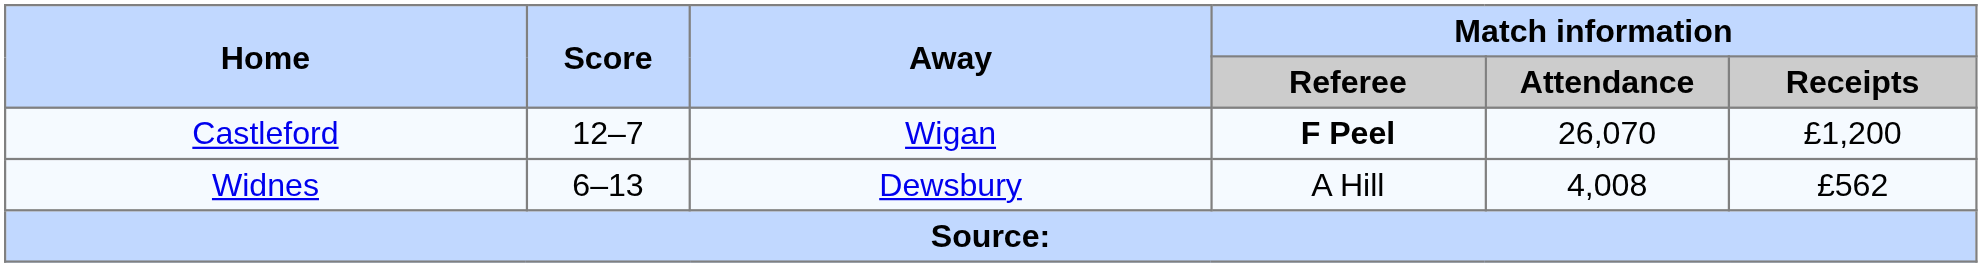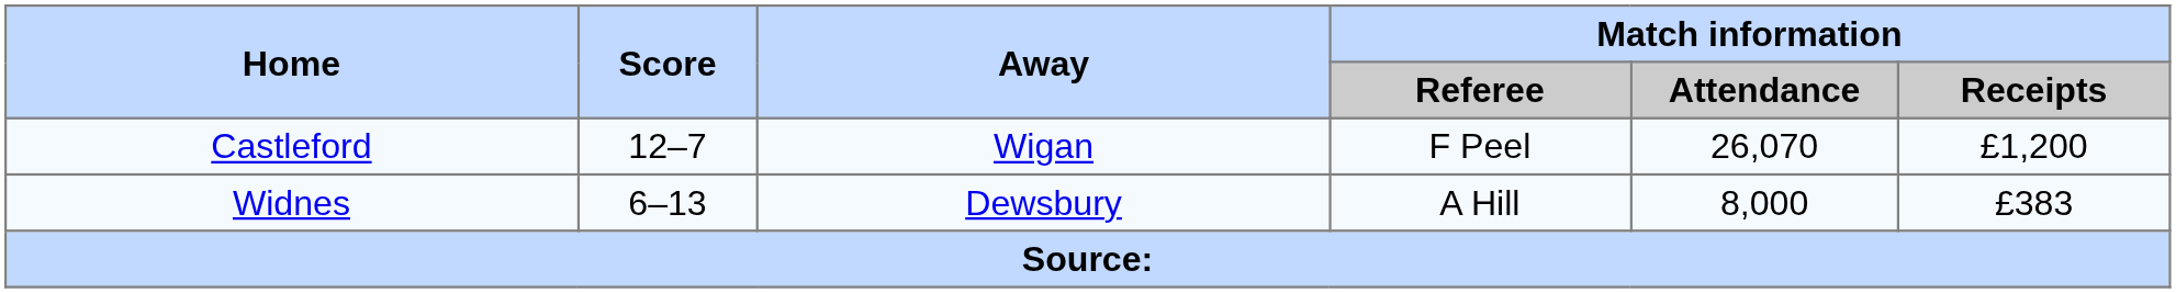Castleford | Match information / Referee: bold -> normal
Widnes | Match information / Attendance: 4,008 -> 8,000
Widnes | Match information / Receipts: £562 -> £383
